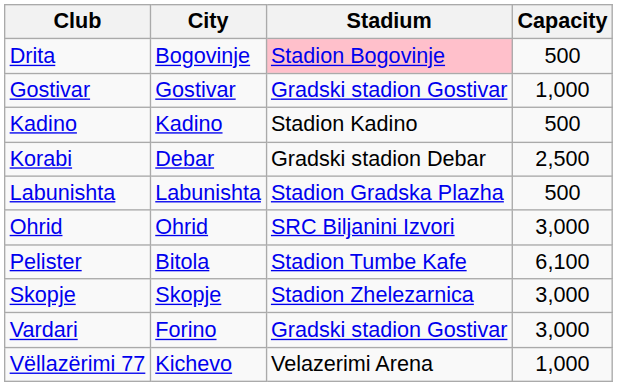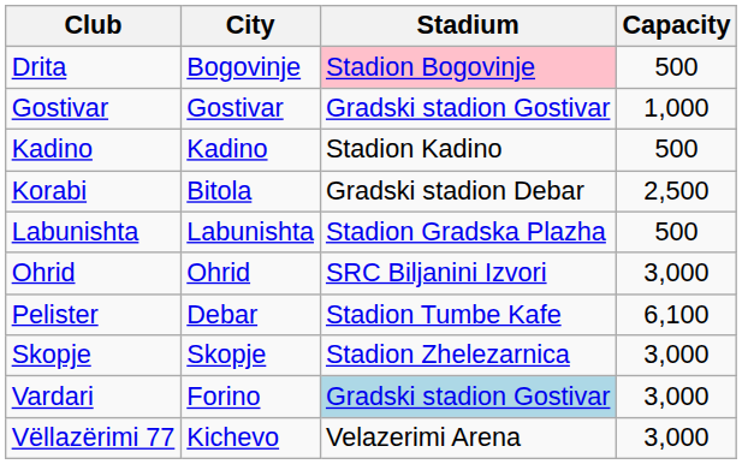Korabi | City: Debar -> Bitola
Pelister | City: Bitola -> Debar
Vardari | Stadium: no background -> lightblue background
Vëllazërimi 77 | Capacity: 1,000 -> 3,000
